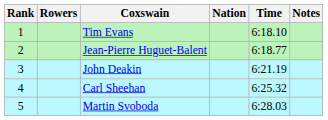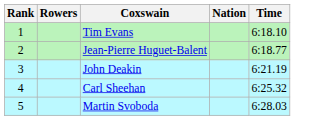- column: Notes
